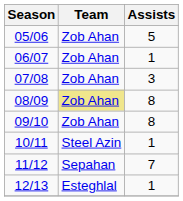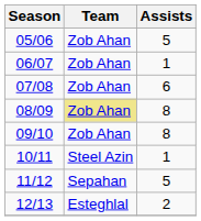07/08 | Assists: 3 -> 6
11/12 | Assists: 7 -> 5
12/13 | Assists: 1 -> 2
